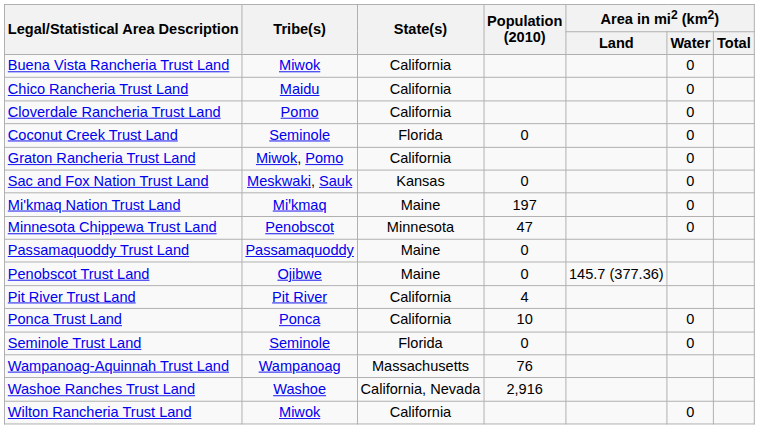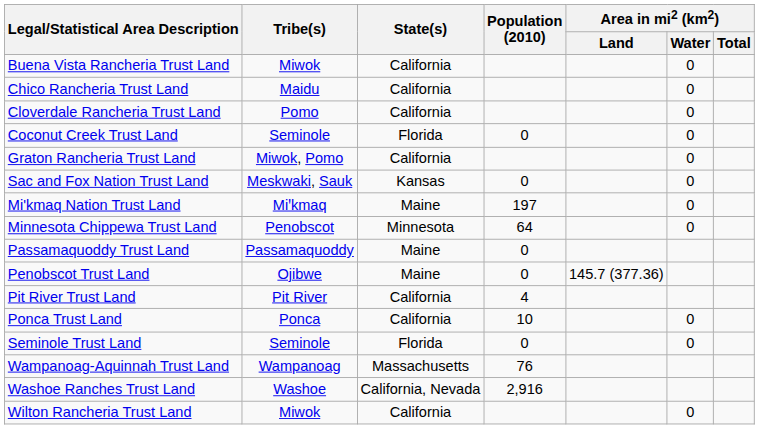Minnesota Chippewa Trust Land | Population (2010): 47 -> 64
